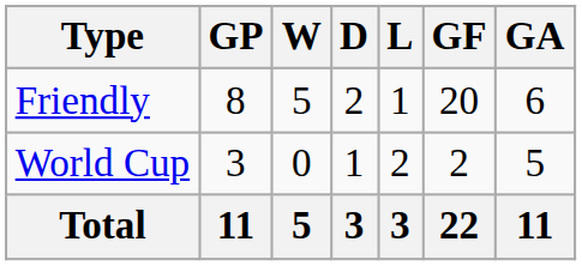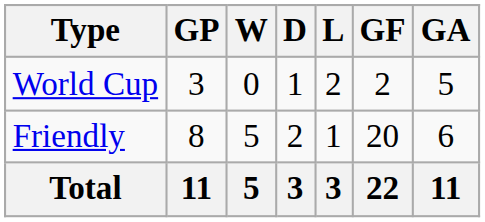rows swapped: Friendly <-> World Cup
